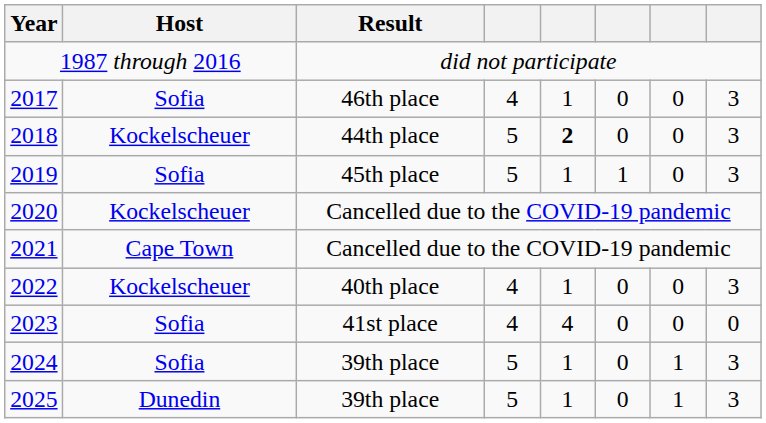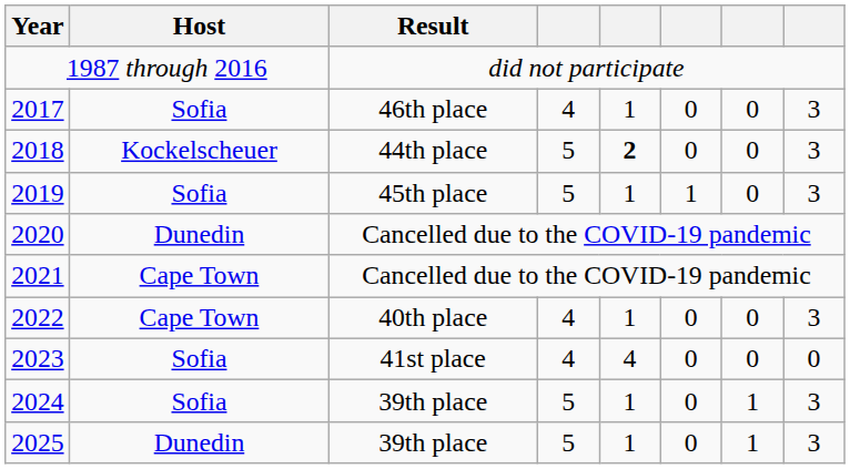2020 | Host: Kockelscheuer -> Dunedin
2022 | Host: Kockelscheuer -> Cape Town
